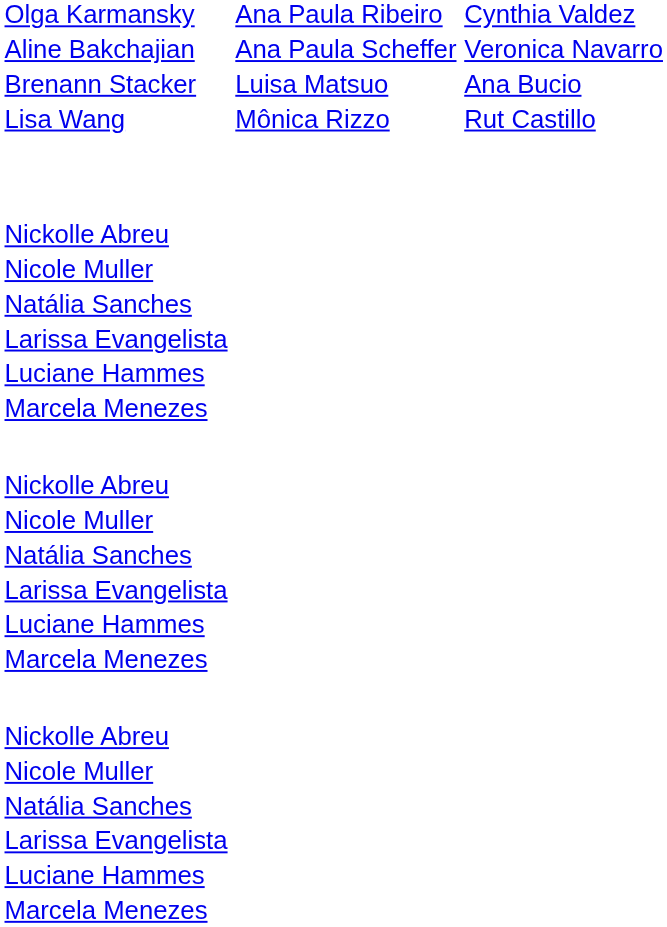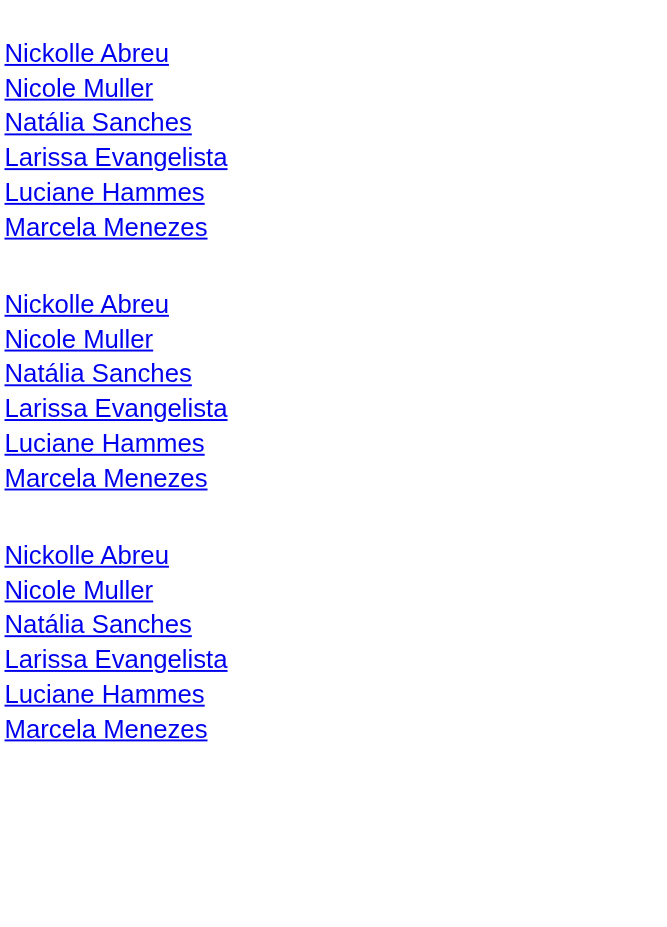- row: Olga Karmansky Aline Bakchajian Brenann Stacker Lisa Wang | Ana Paula Ribeiro Ana Paula Scheffer Luisa Matsuo Mônica Rizzo | Cynthia Valdez Veronica Navarro Ana Bucio Rut Castillo
